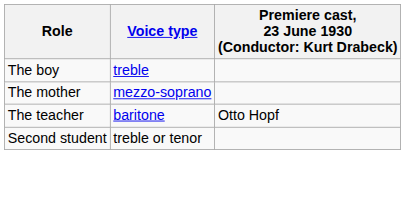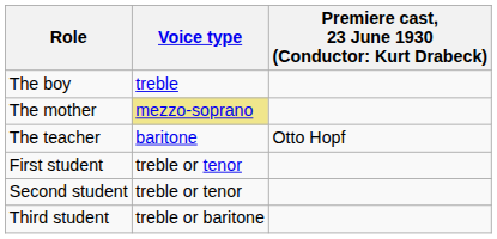The mother | Voice type: no background -> khaki background
+ row: First student | treble or tenor
+ row: Third student | treble or baritone
